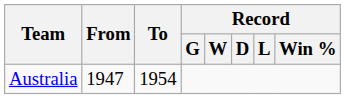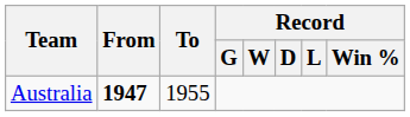Australia | From: normal -> bold
Australia | To: 1954 -> 1955
